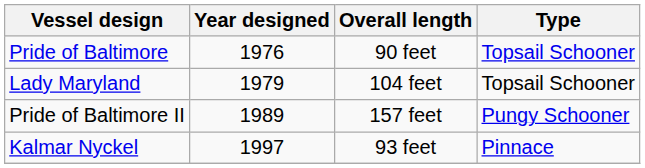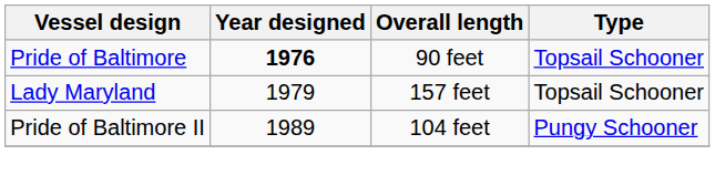Pride of Baltimore | Year designed: normal -> bold
Lady Maryland | Overall length: 104 feet -> 157 feet
Pride of Baltimore II | Overall length: 157 feet -> 104 feet
- row: Kalmar Nyckel | 1997 | 93 feet | Pinnace
